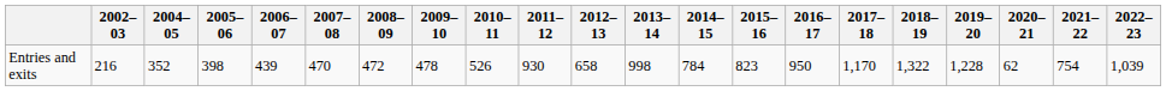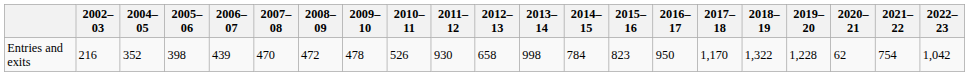Entries and exits | 2022–23: 1,039 -> 1,042
